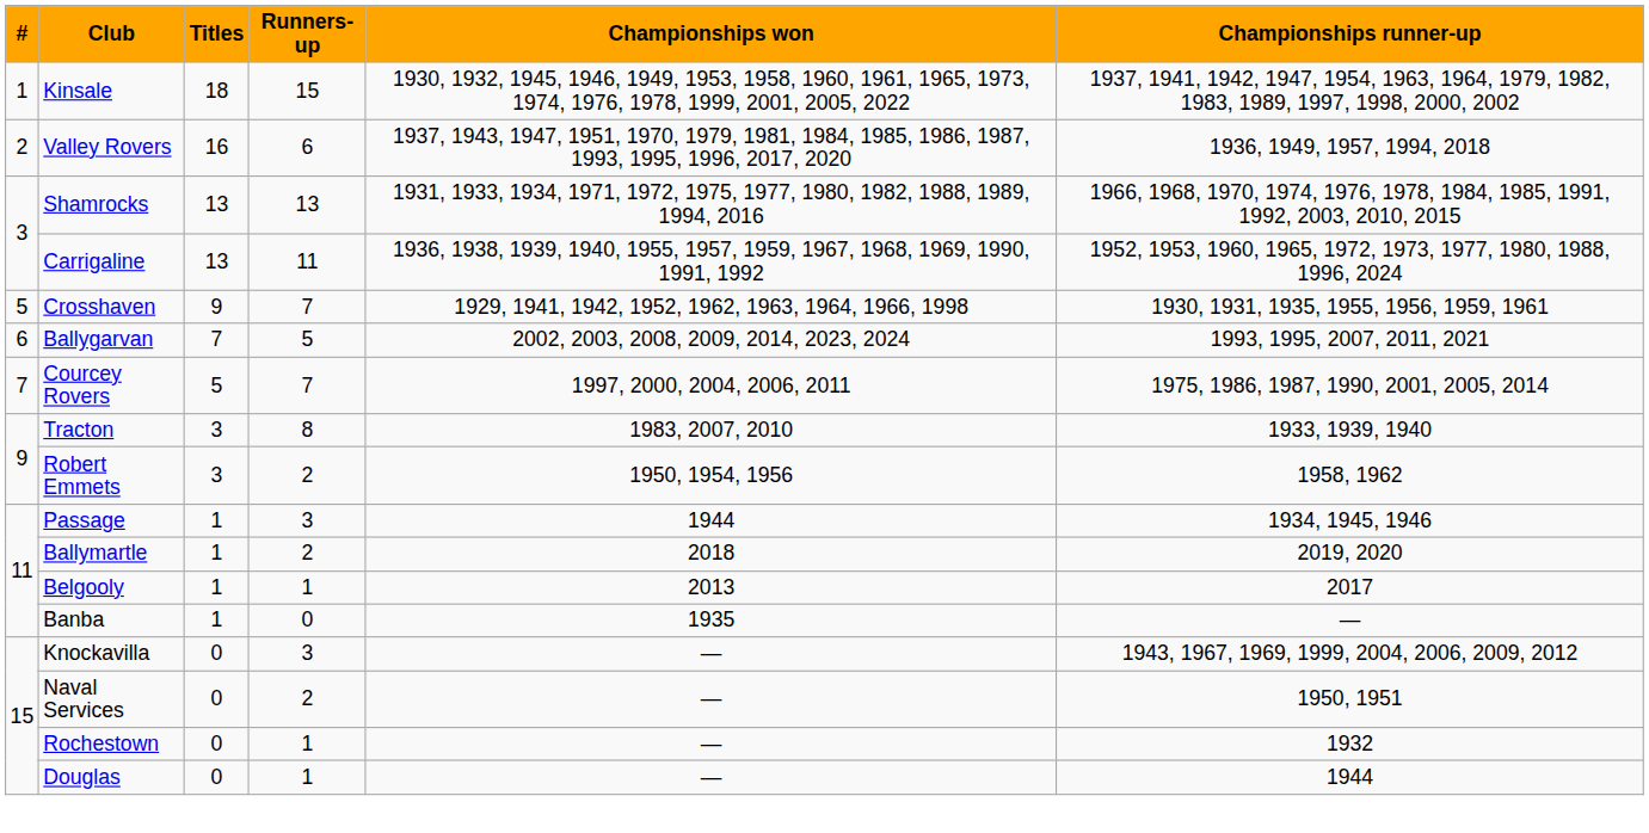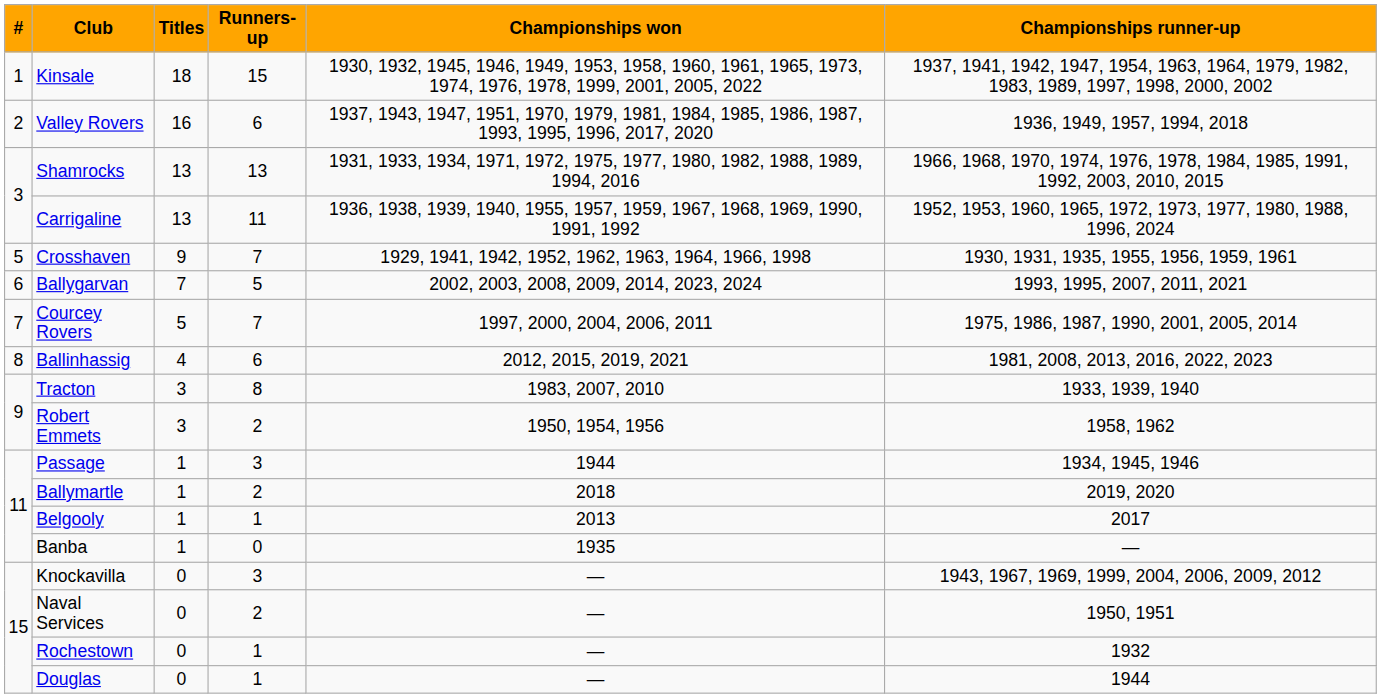+ row: 8 | Ballinhassig | 4 | 6 | 2012, 2015, 2019, 2021 | 1981, 2008, 2013, 2016, 2022, 2023
